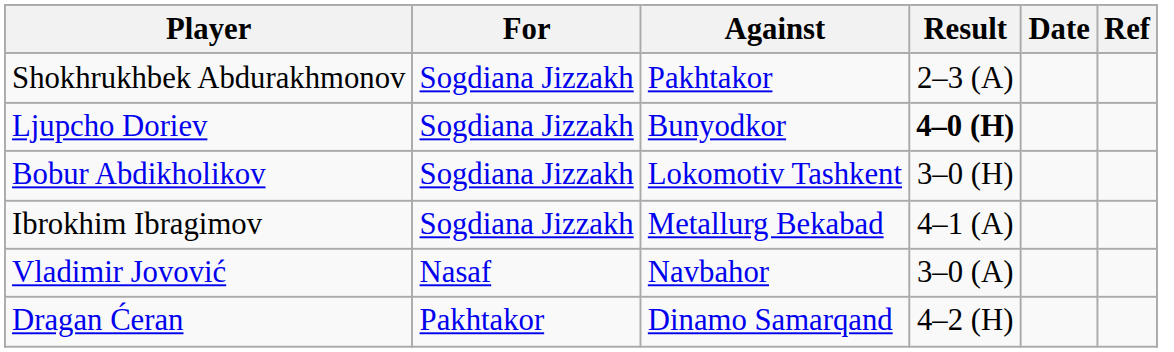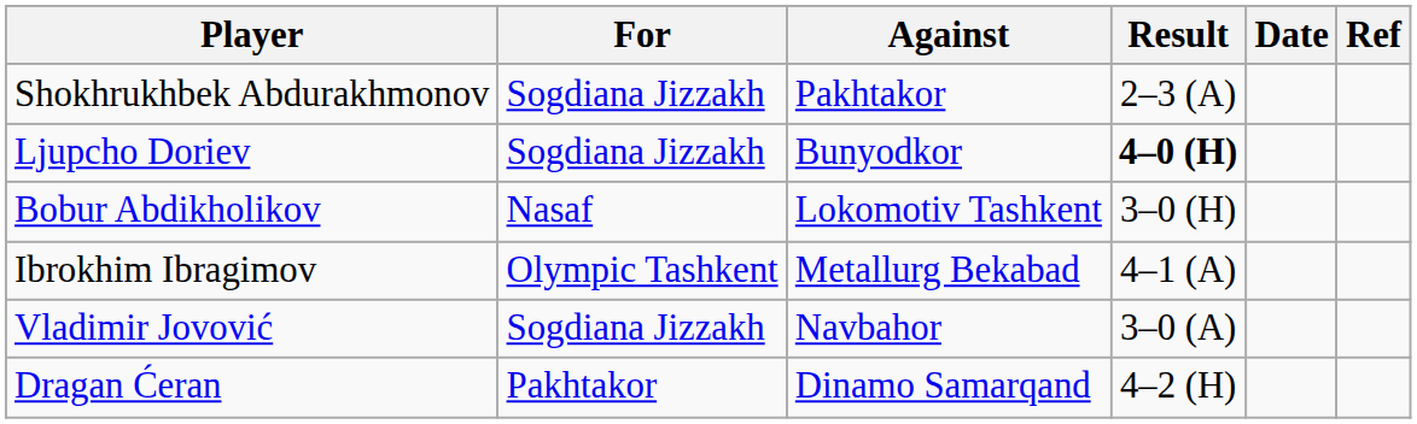Bobur Abdikholikov | For: Sogdiana Jizzakh -> Nasaf
Ibrokhim Ibragimov | For: Sogdiana Jizzakh -> Olympic Tashkent
Vladimir Jovović | For: Nasaf -> Sogdiana Jizzakh
